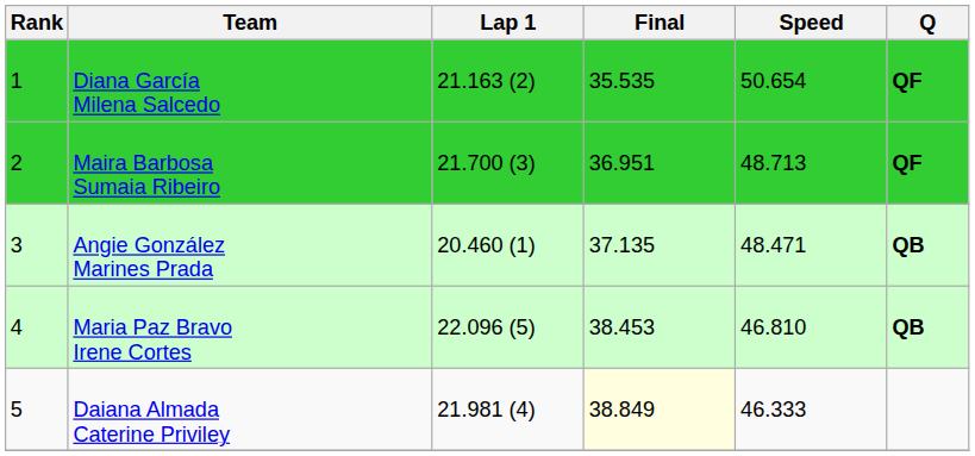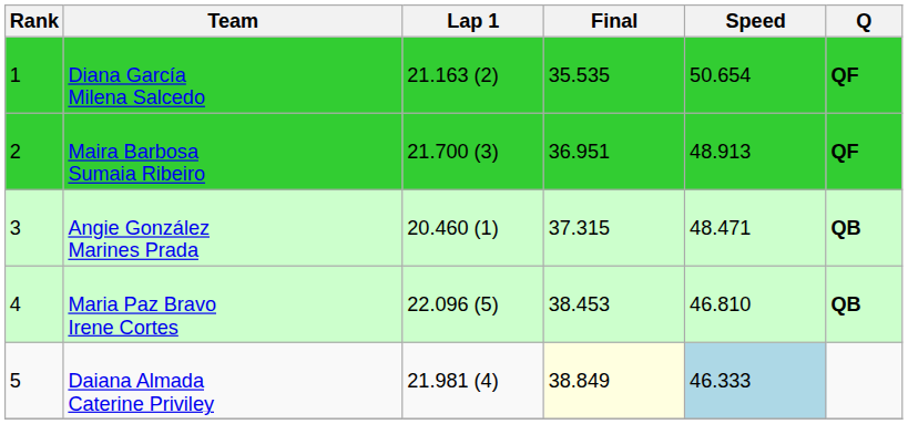Maira Barbosa Sumaia Ribeiro | Speed: 48.713 -> 48.913
Angie González Marines Prada | Final: 37.135 -> 37.315
Daiana Almada Caterine Priviley | Speed: no background -> lightblue background
